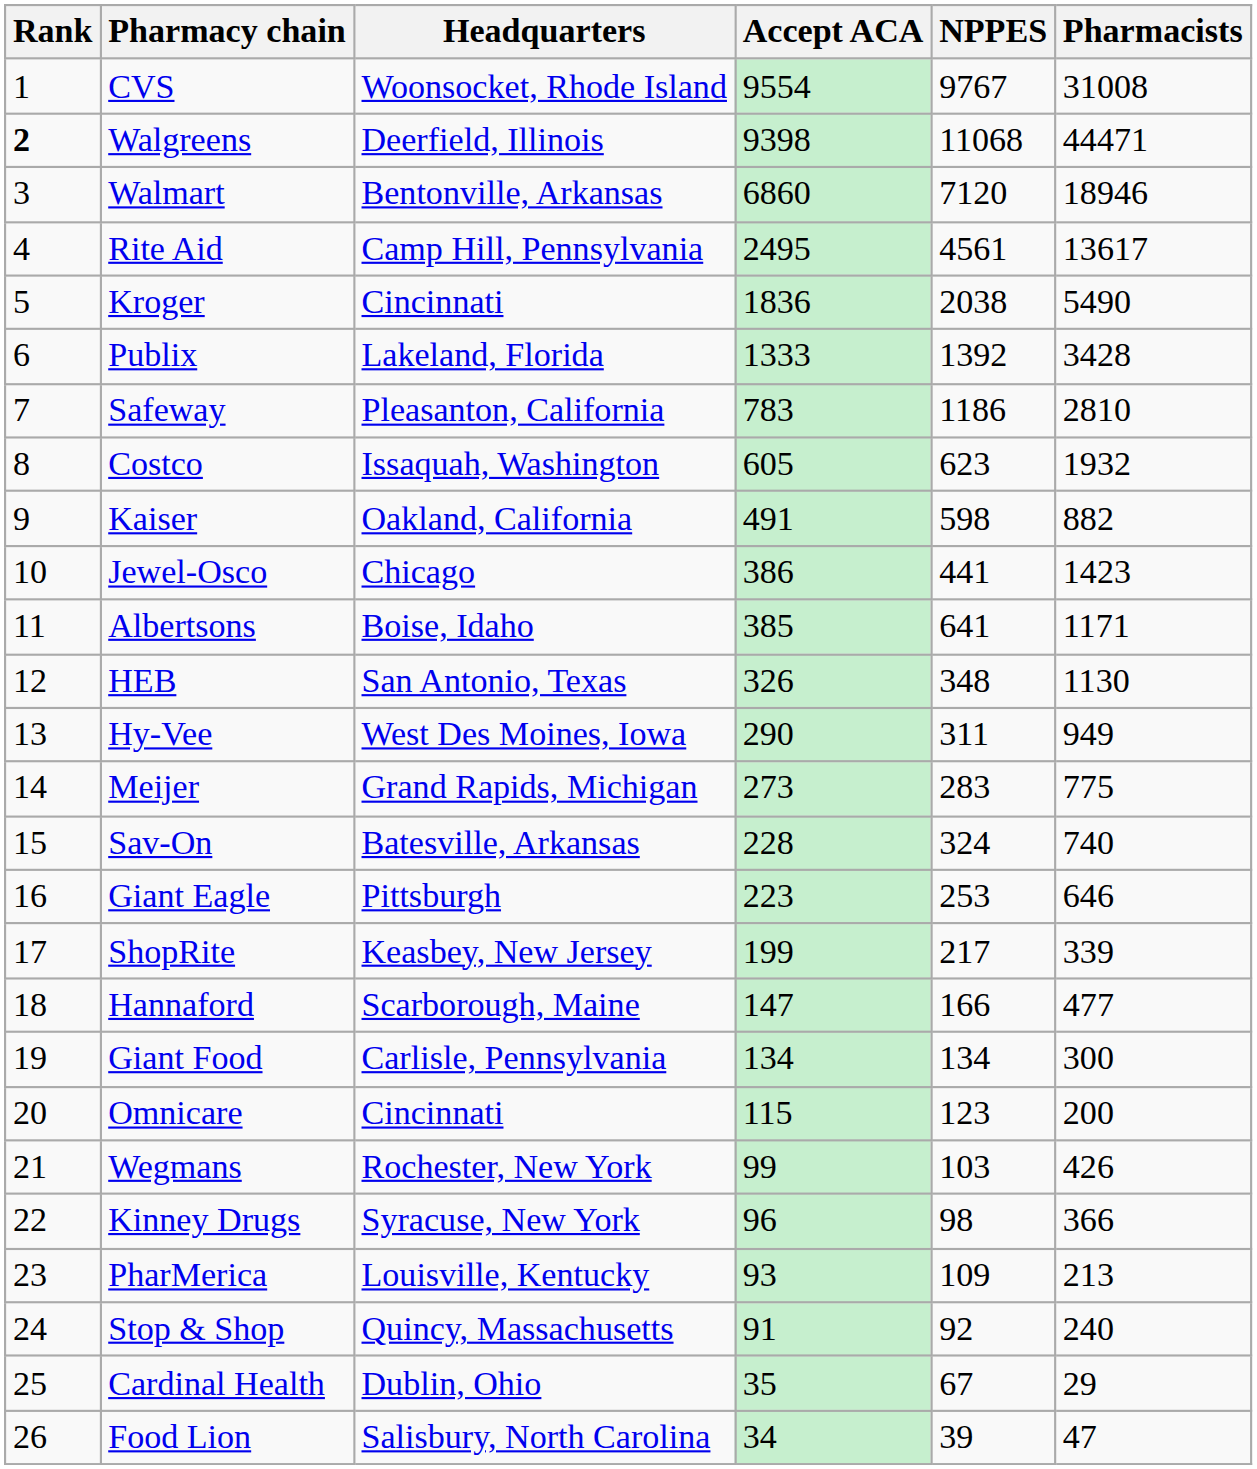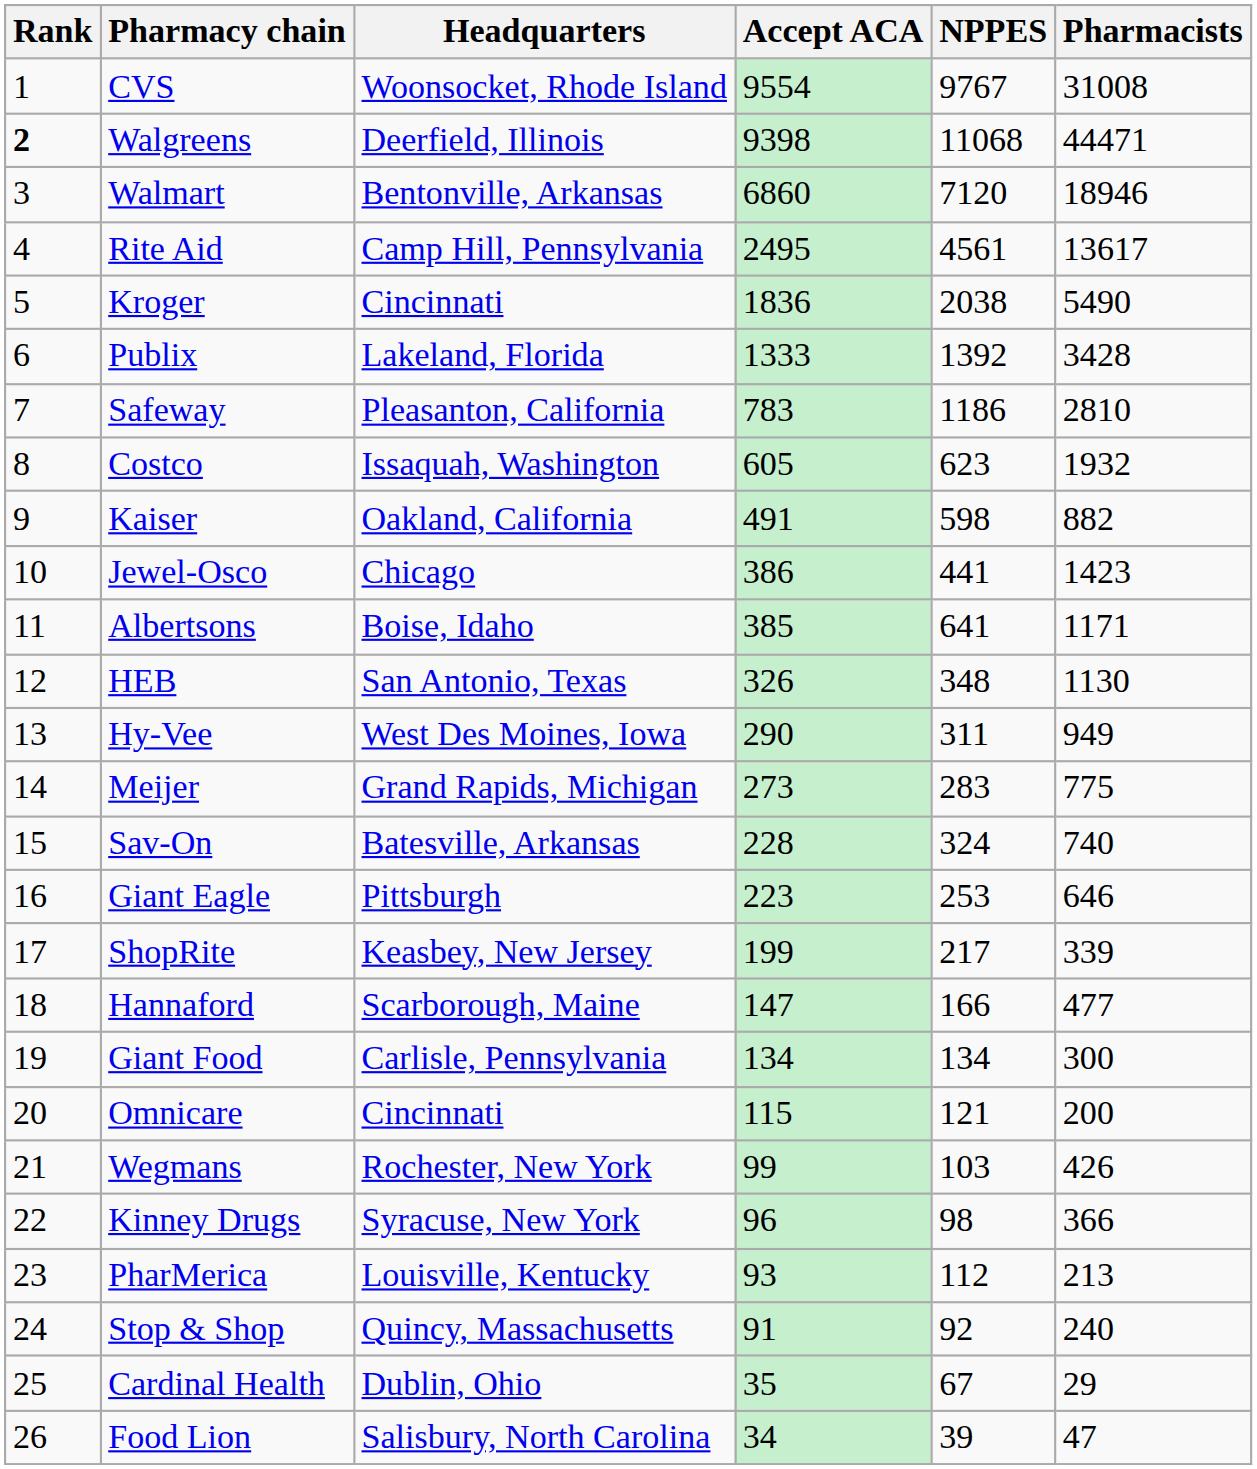Omnicare | NPPES: 123 -> 121
PharMerica | NPPES: 109 -> 112
